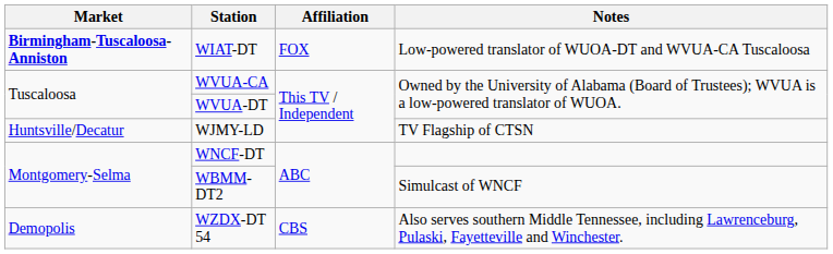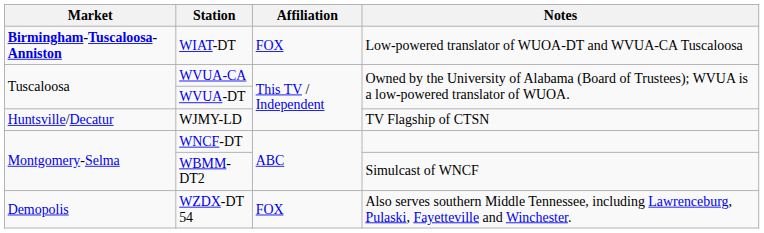WZDX-DT 54 | Affiliation: CBS -> FOX
